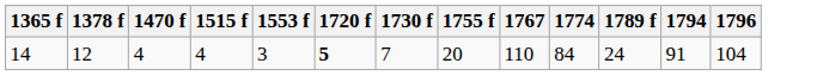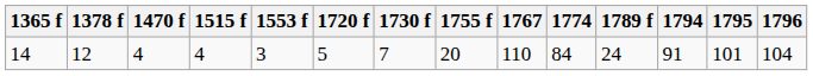+ column: 1795 | 101
14 | 1720 f: bold -> normal
